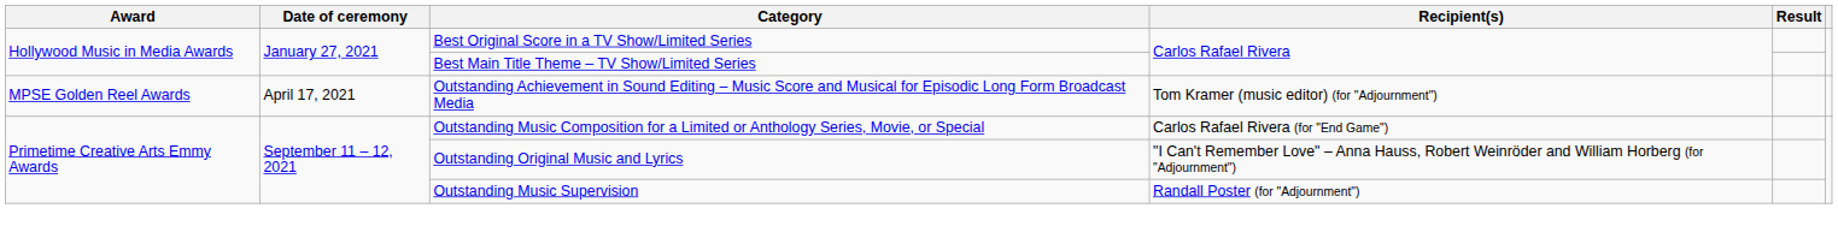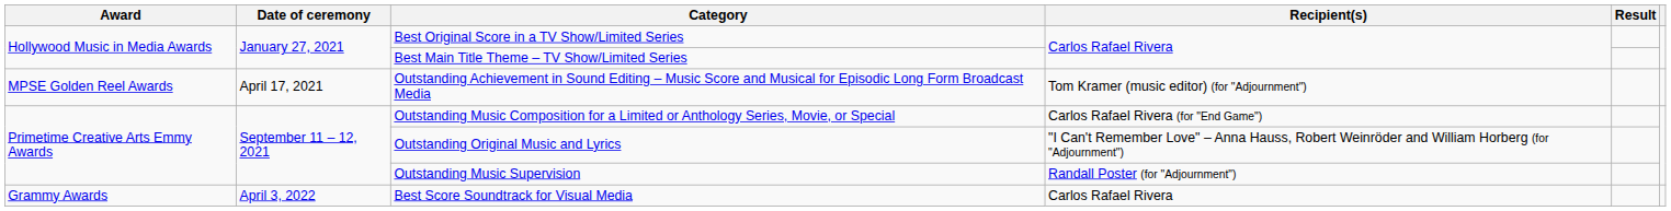+ row: Grammy Awards | April 3, 2022 | Best Score Soundtrack for Visual Media | Carlos Rafael Rivera
